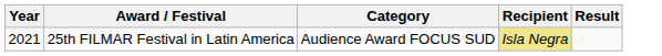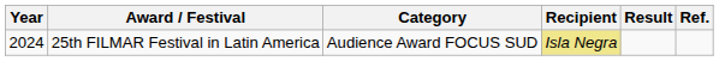+ column: Ref.
25th FILMAR Festival in Latin America | Year: 2021 -> 2024
